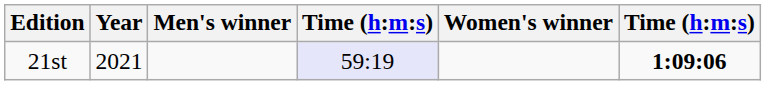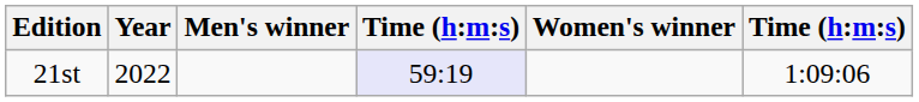21st | Year: 2021 -> 2022
21st | column 6: bold -> normal
